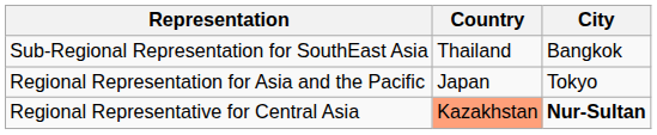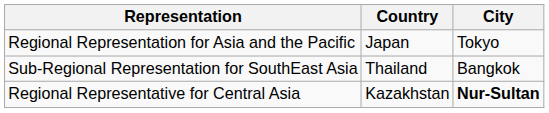rows swapped: Regional Representation for Asia and the Pacific <-> Sub-Regional Representation for SouthEast Asia
Regional Representative for Central Asia | Country: lightsalmon background -> no background
